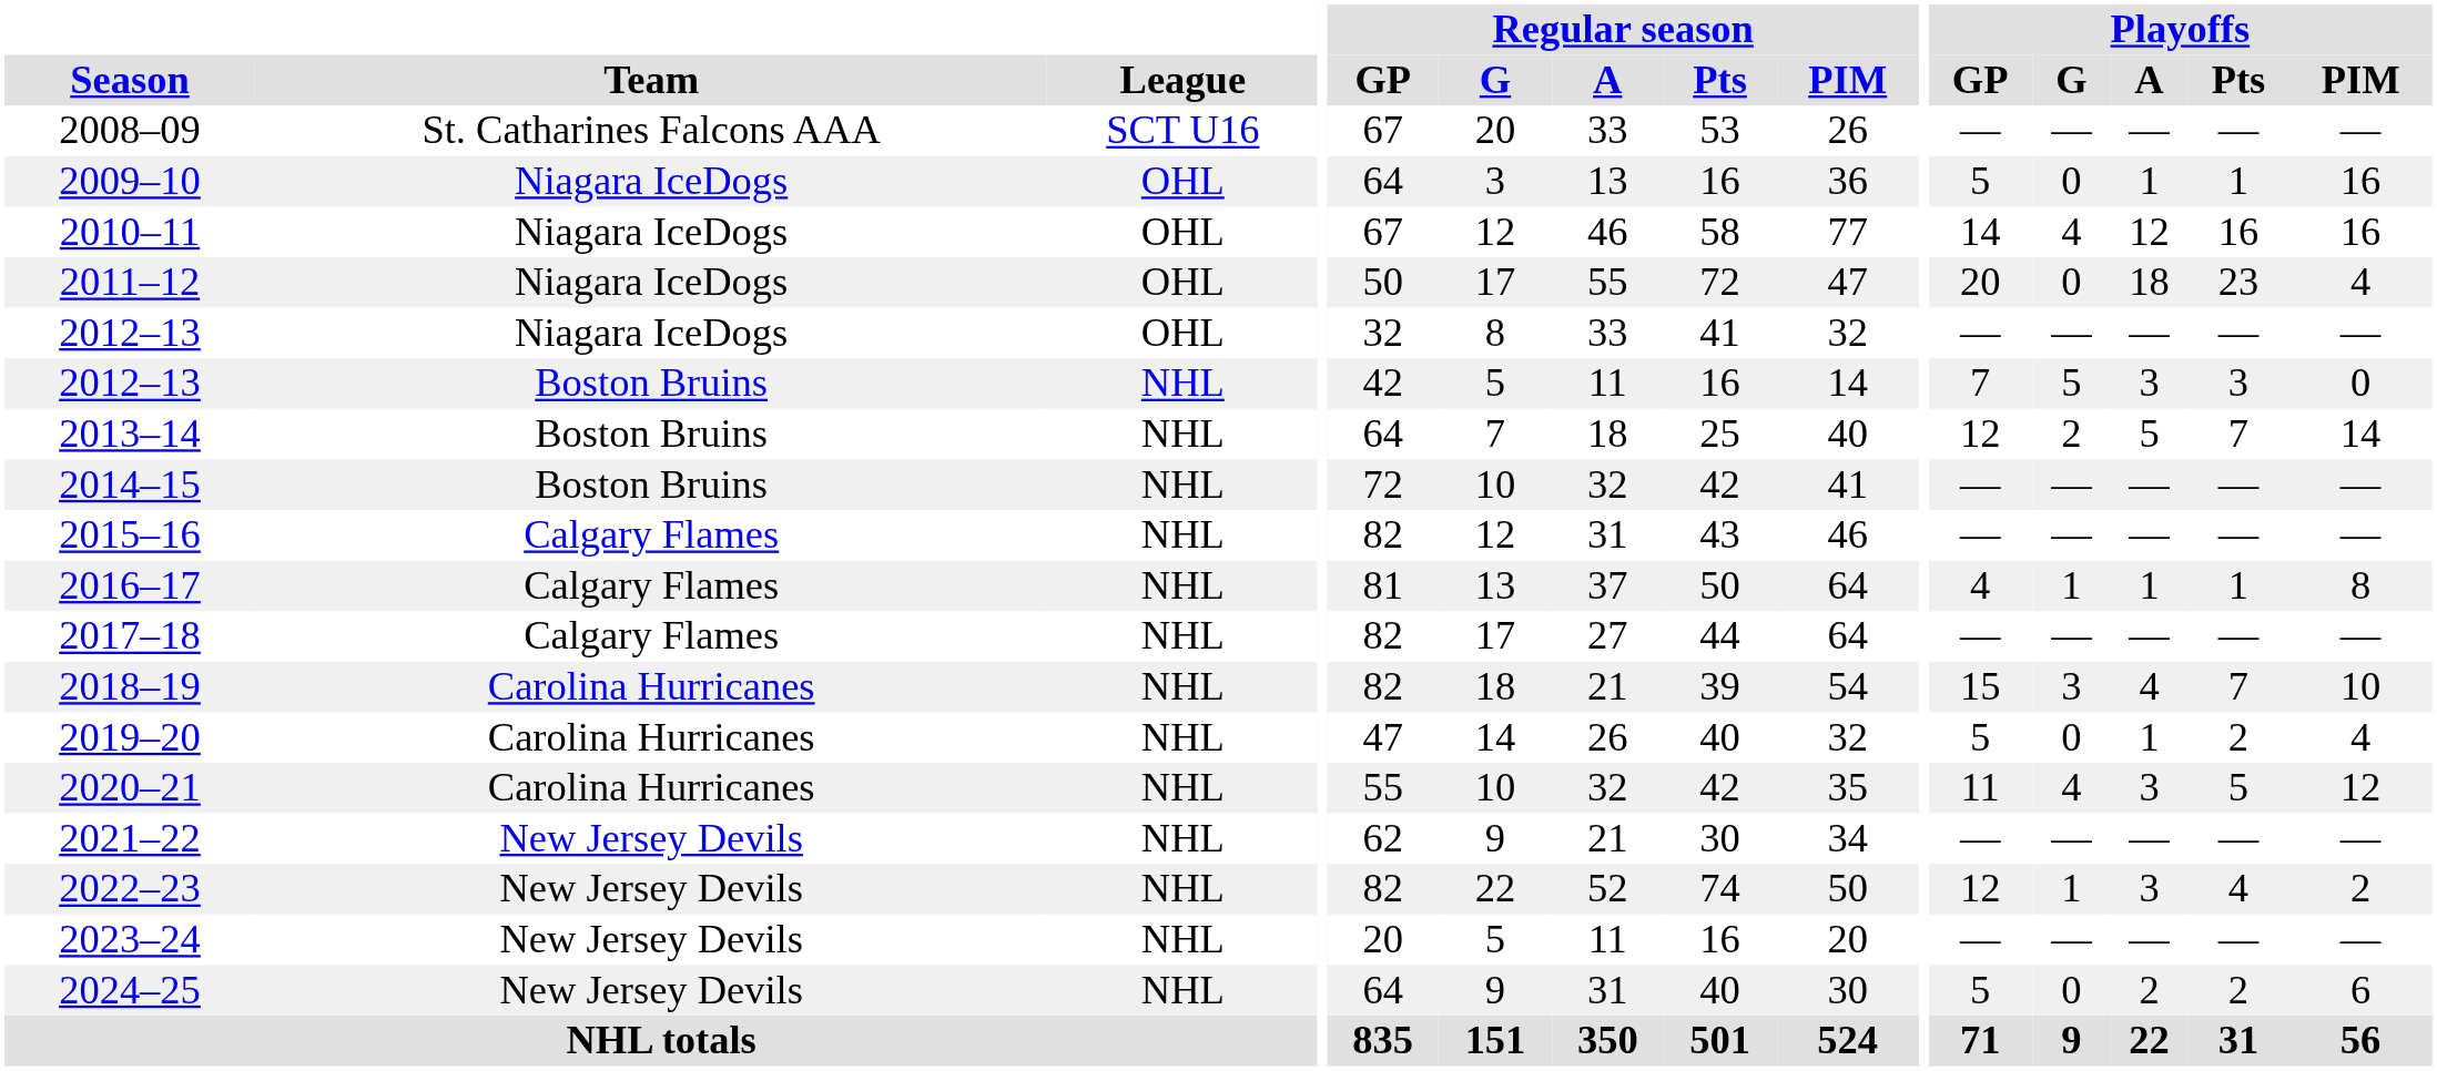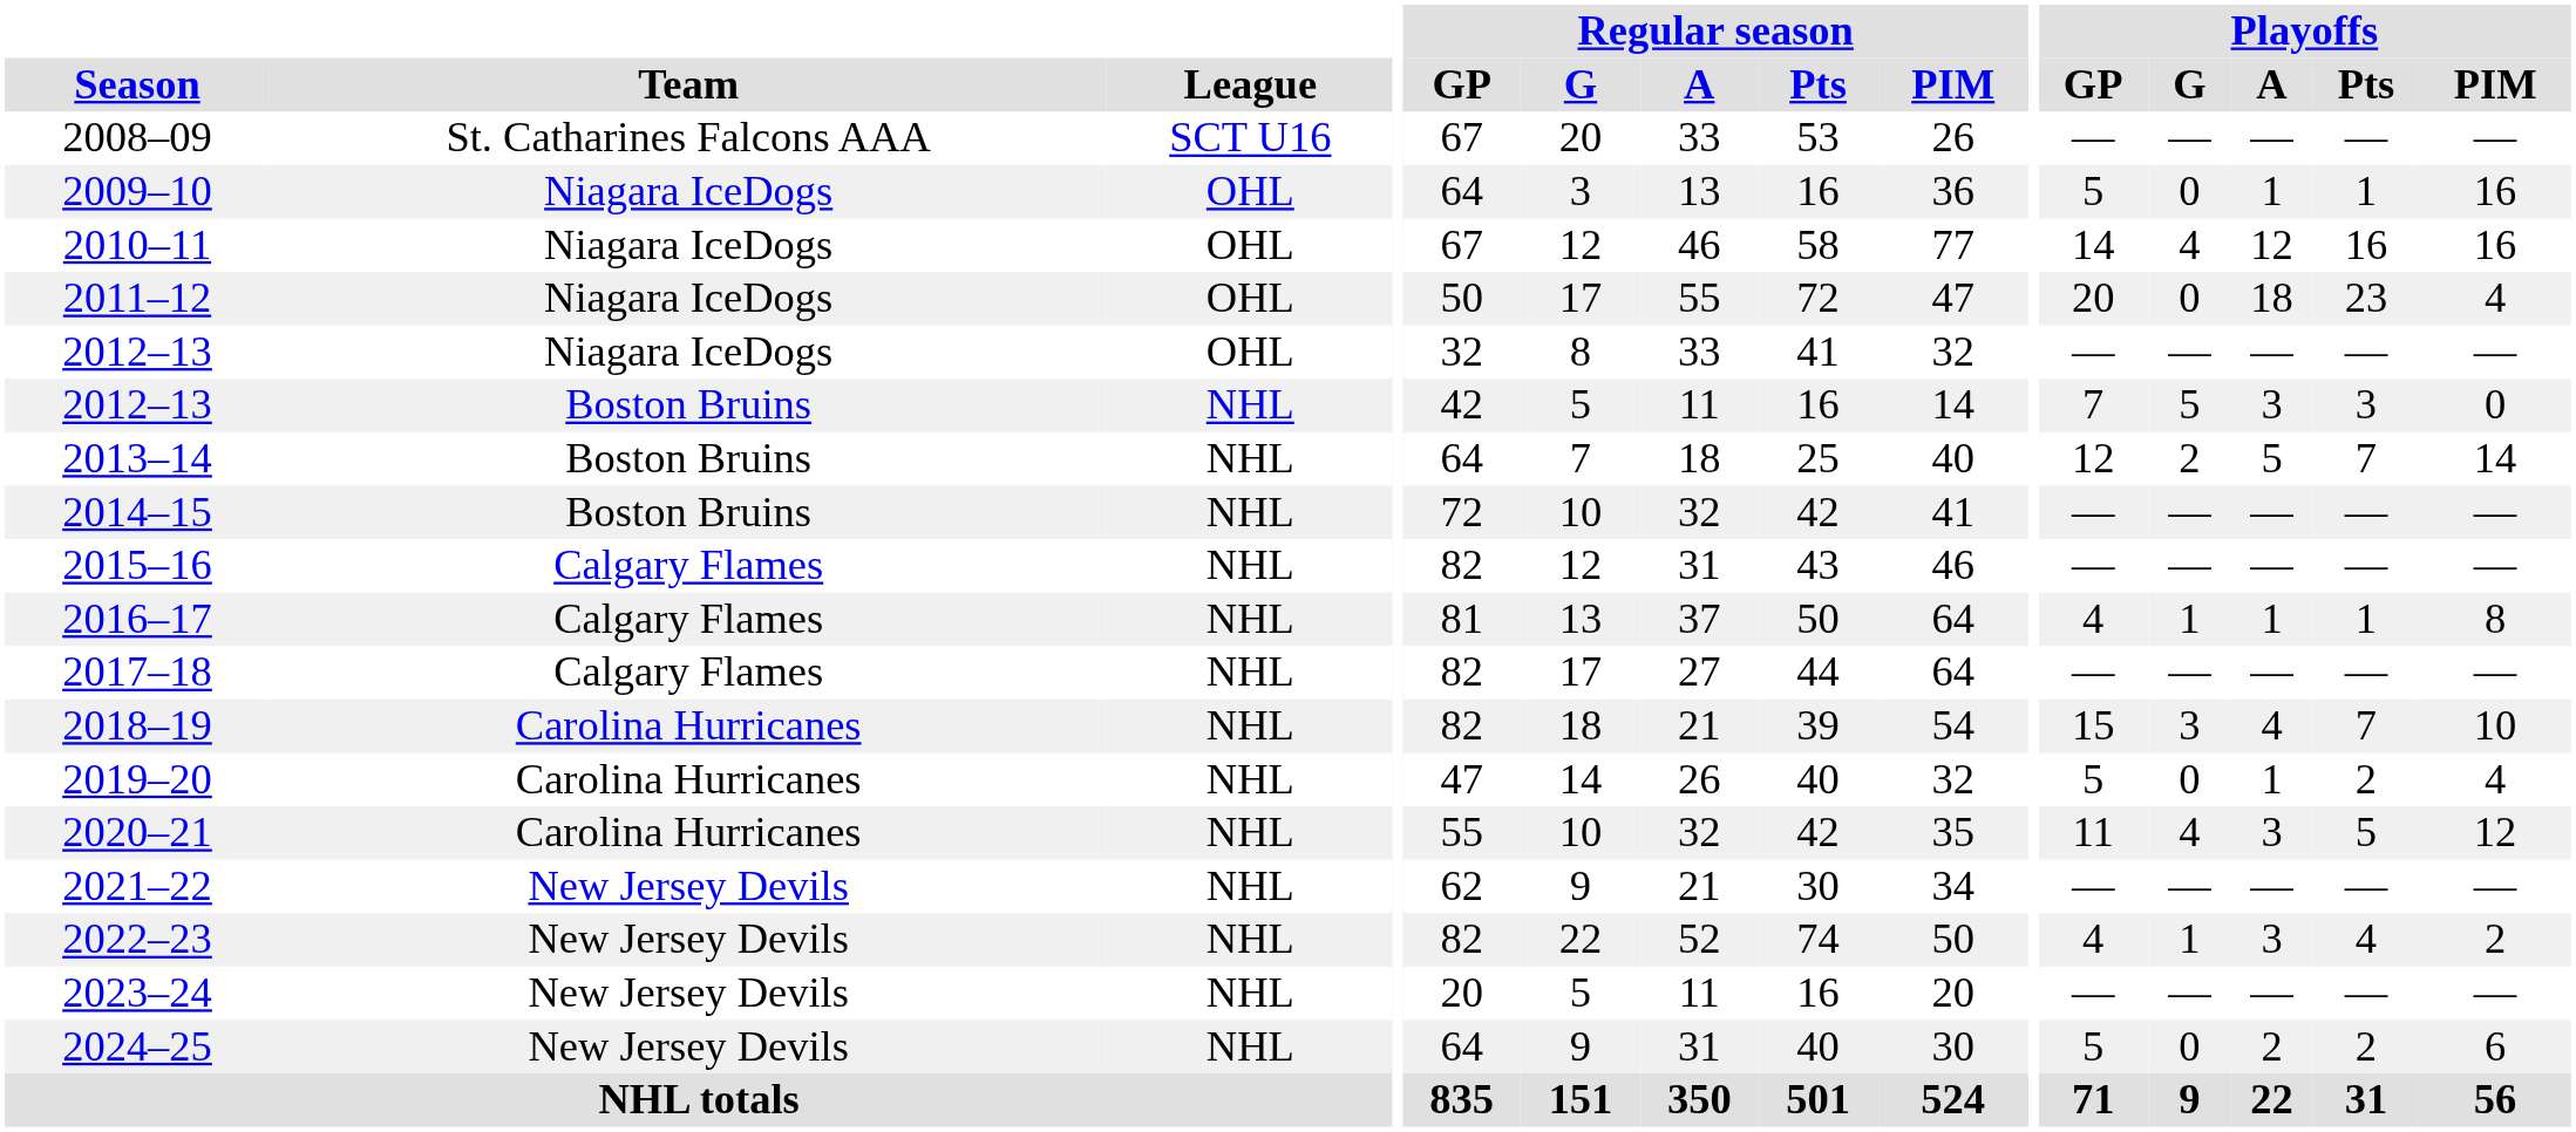2022–23 | Playoffs / GP: 12 -> 4
